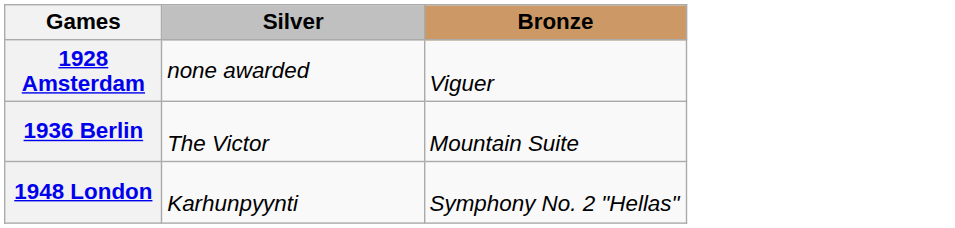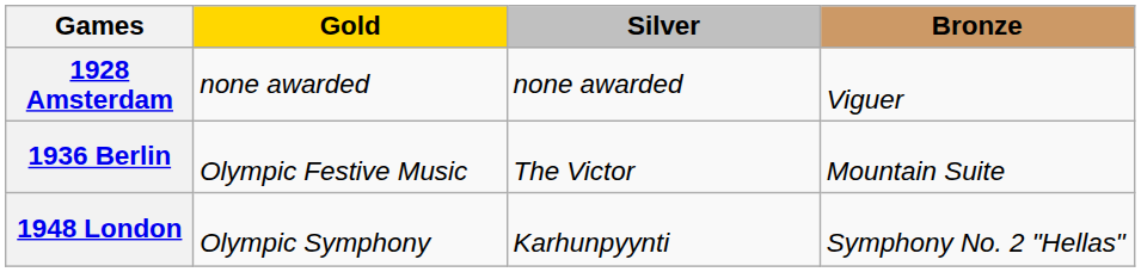+ column: Gold | none awarded | Olympic Festive Music | Olympic Symphony
